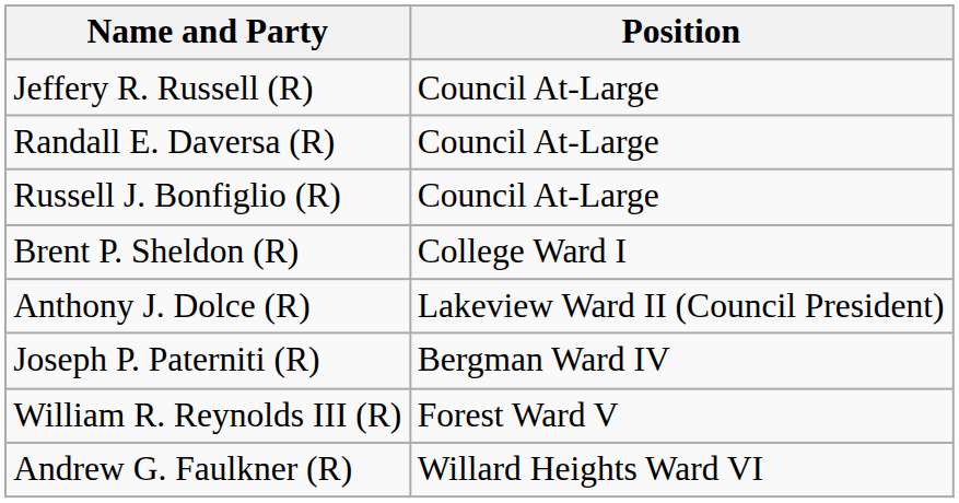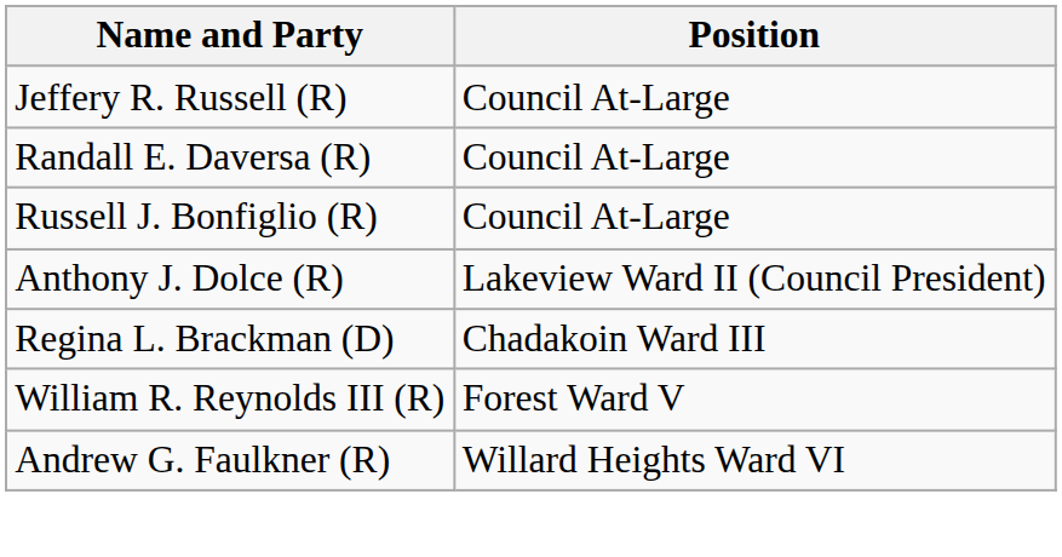- row: Brent P. Sheldon (R) | College Ward I
+ row: Regina L. Brackman (D) | Chadakoin Ward III
- row: Joseph P. Paterniti (R) | Bergman Ward IV
